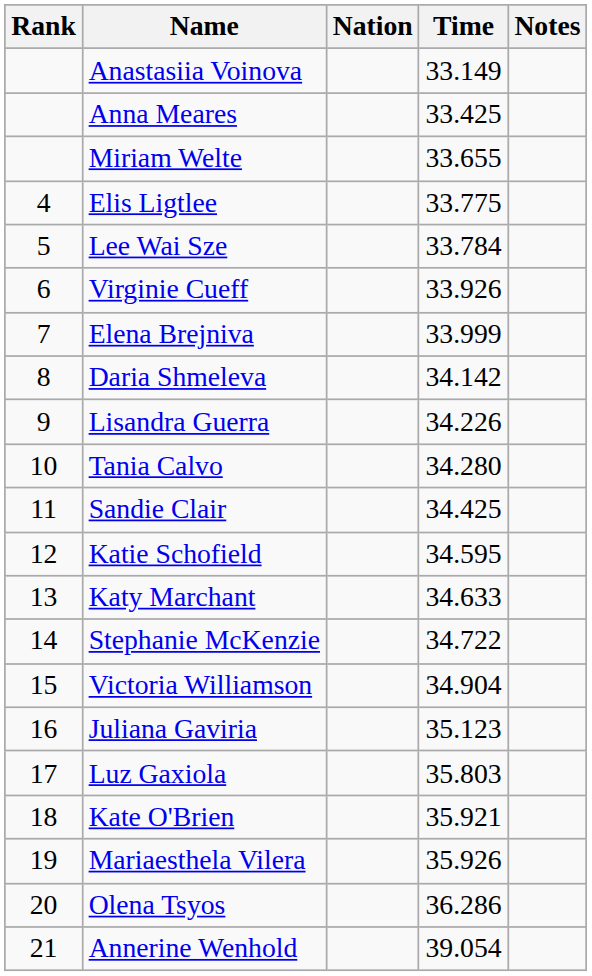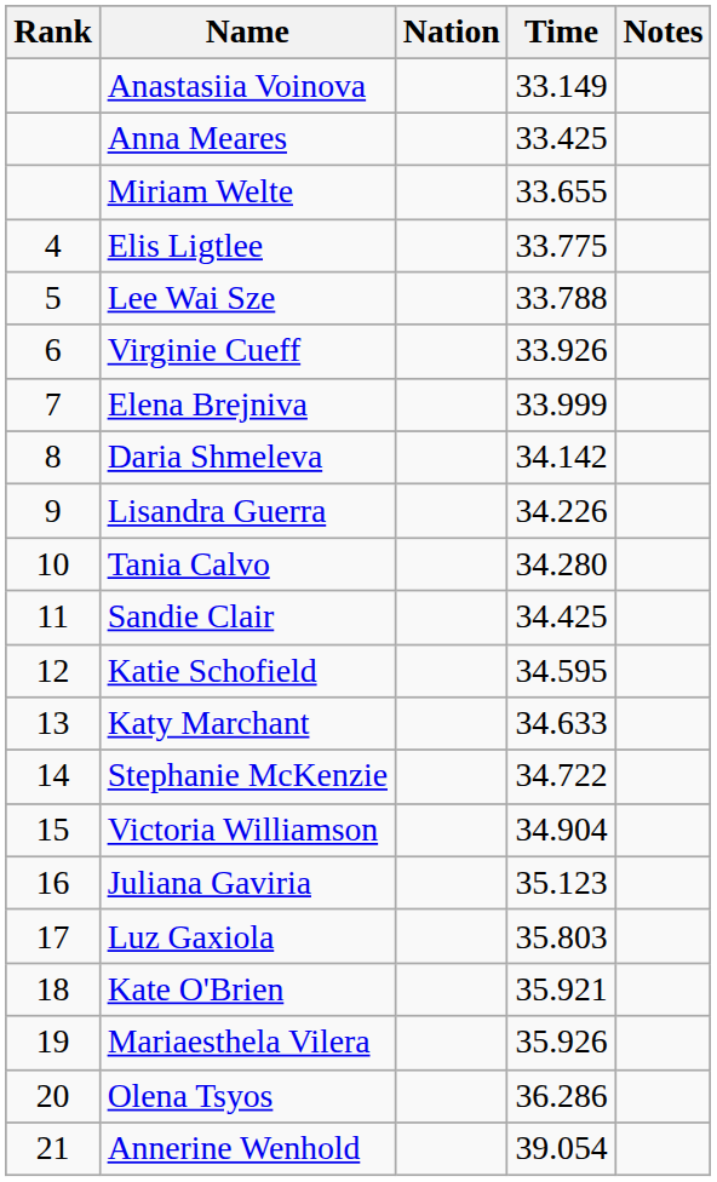Lee Wai Sze | Time: 33.784 -> 33.788
